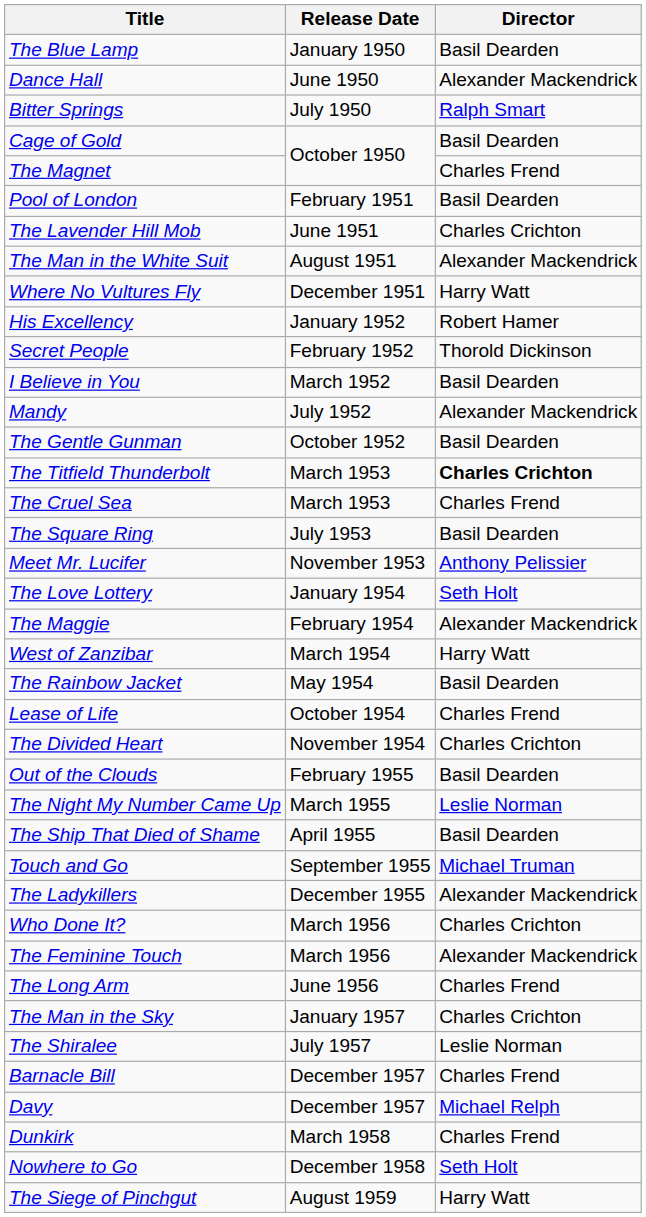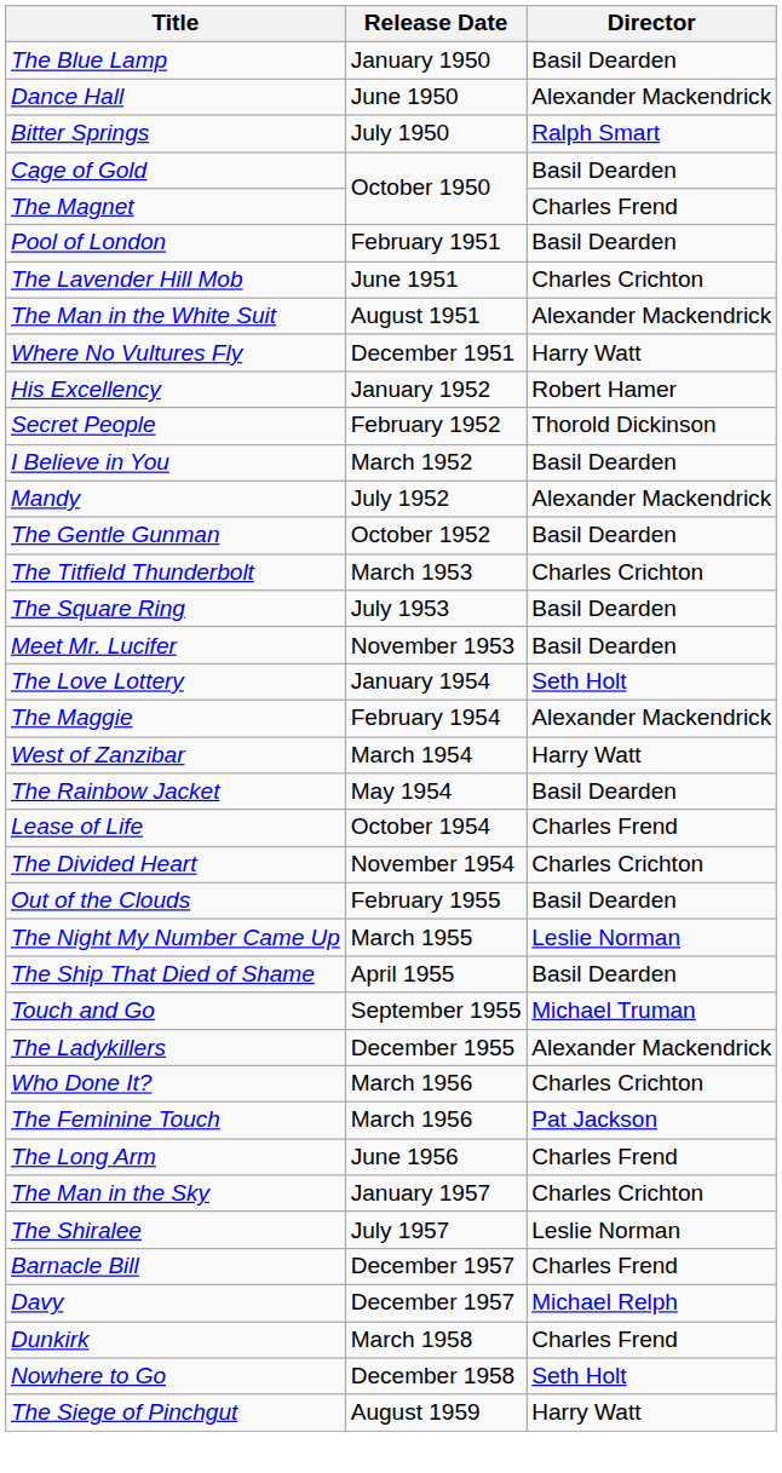The Titfield Thunderbolt | Director: bold -> normal
- row: The Cruel Sea | March 1953 | Charles Frend
Meet Mr. Lucifer | Director: Anthony Pelissier -> Basil Dearden
The Feminine Touch | Director: Alexander Mackendrick -> Pat Jackson
